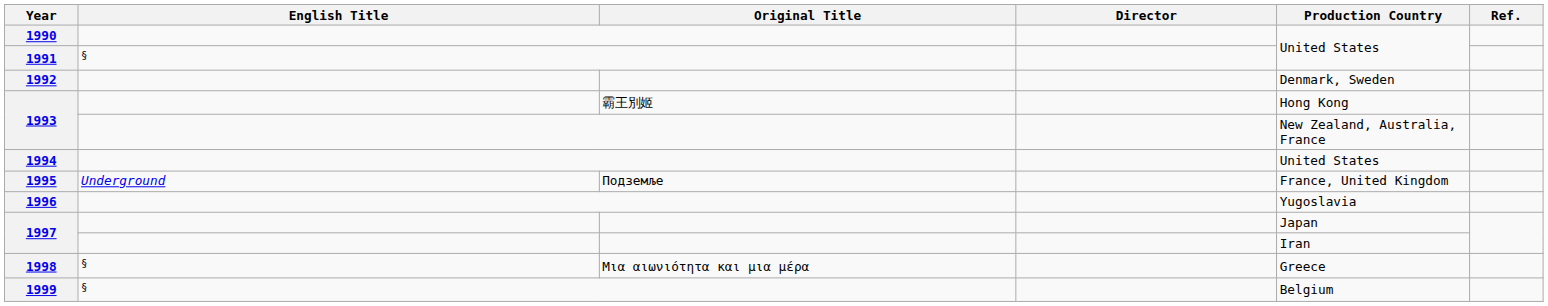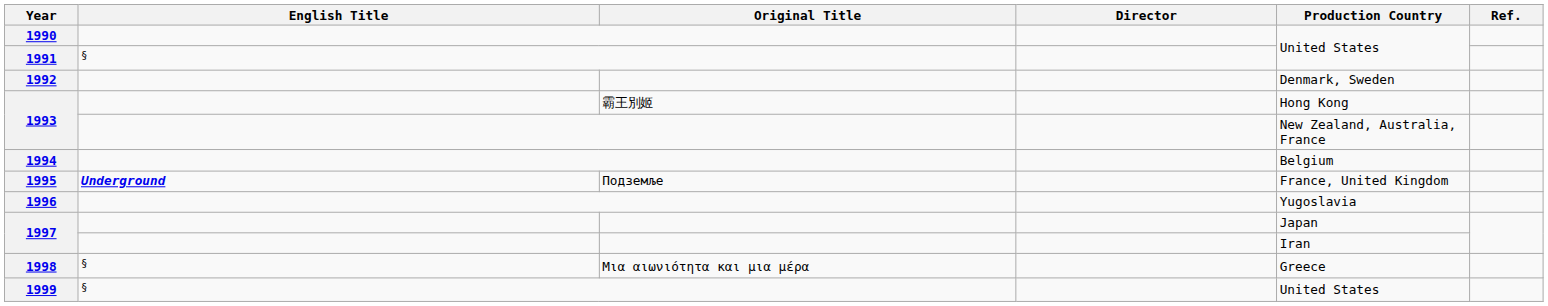1994 | Production Country: United States -> Belgium
1995 | English Title: normal -> bold
1999 | Production Country: Belgium -> United States
